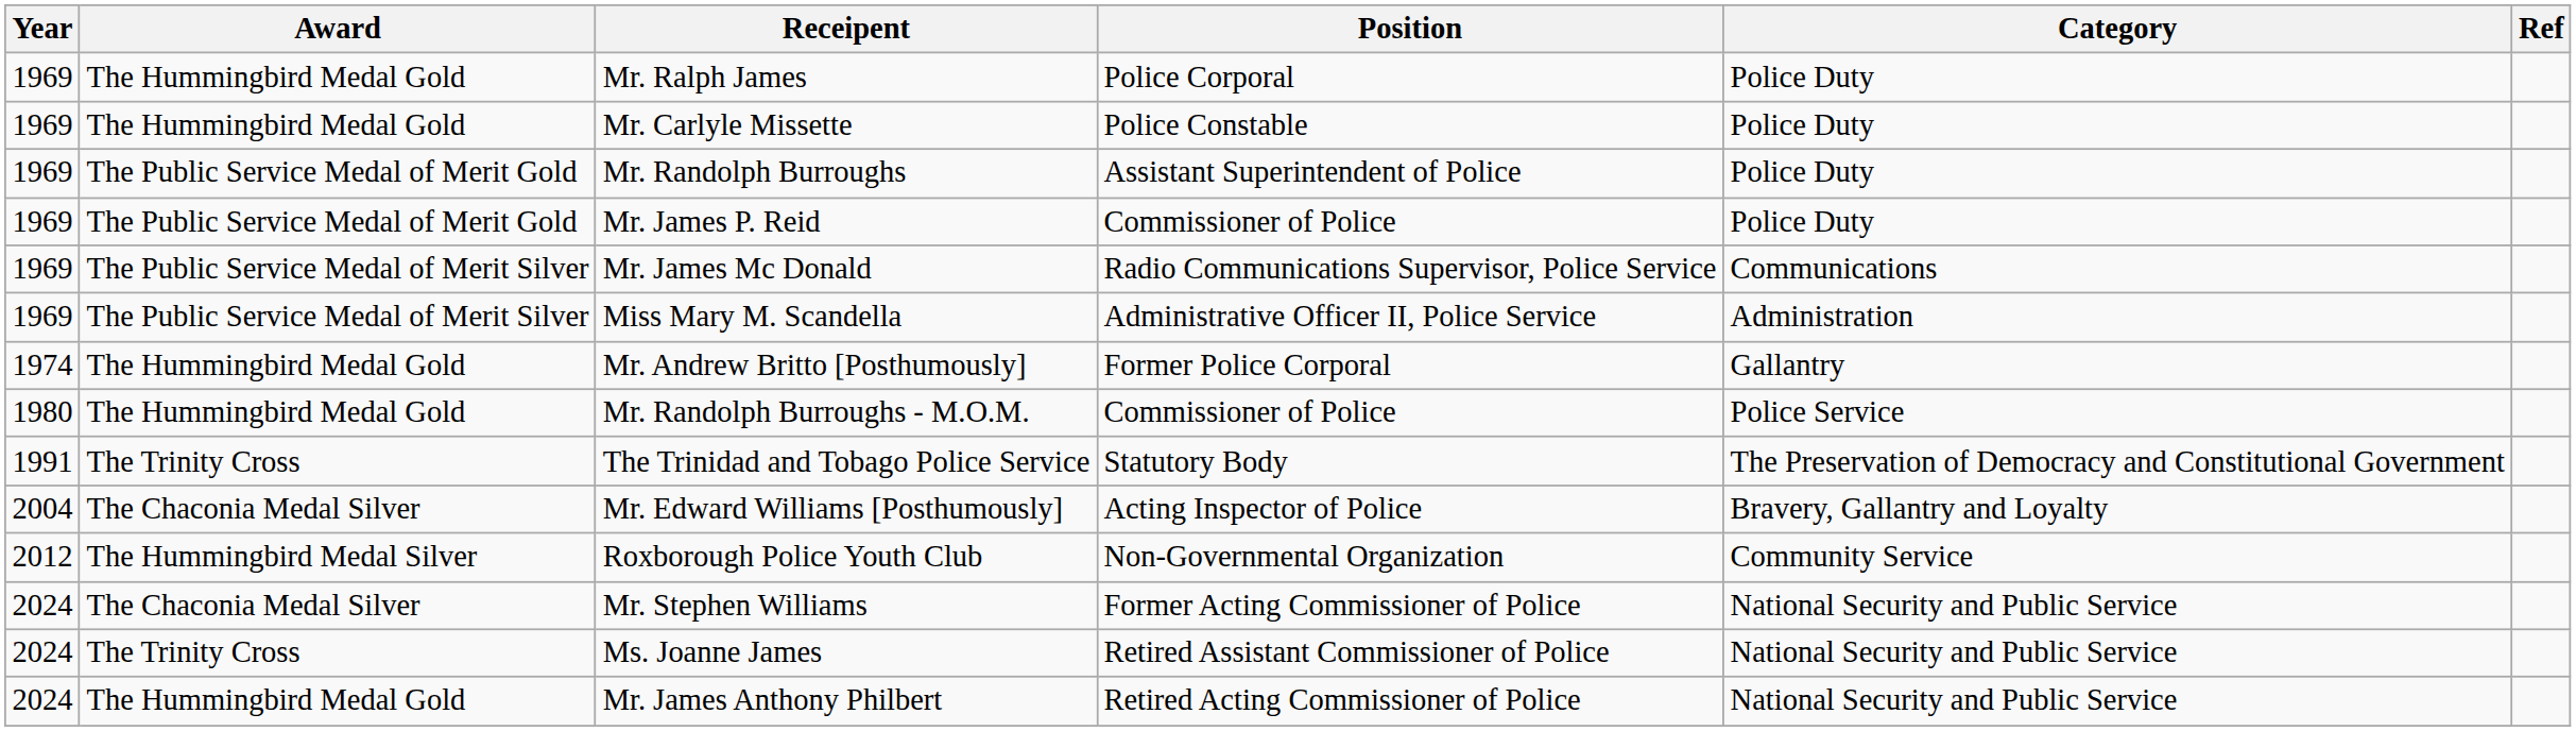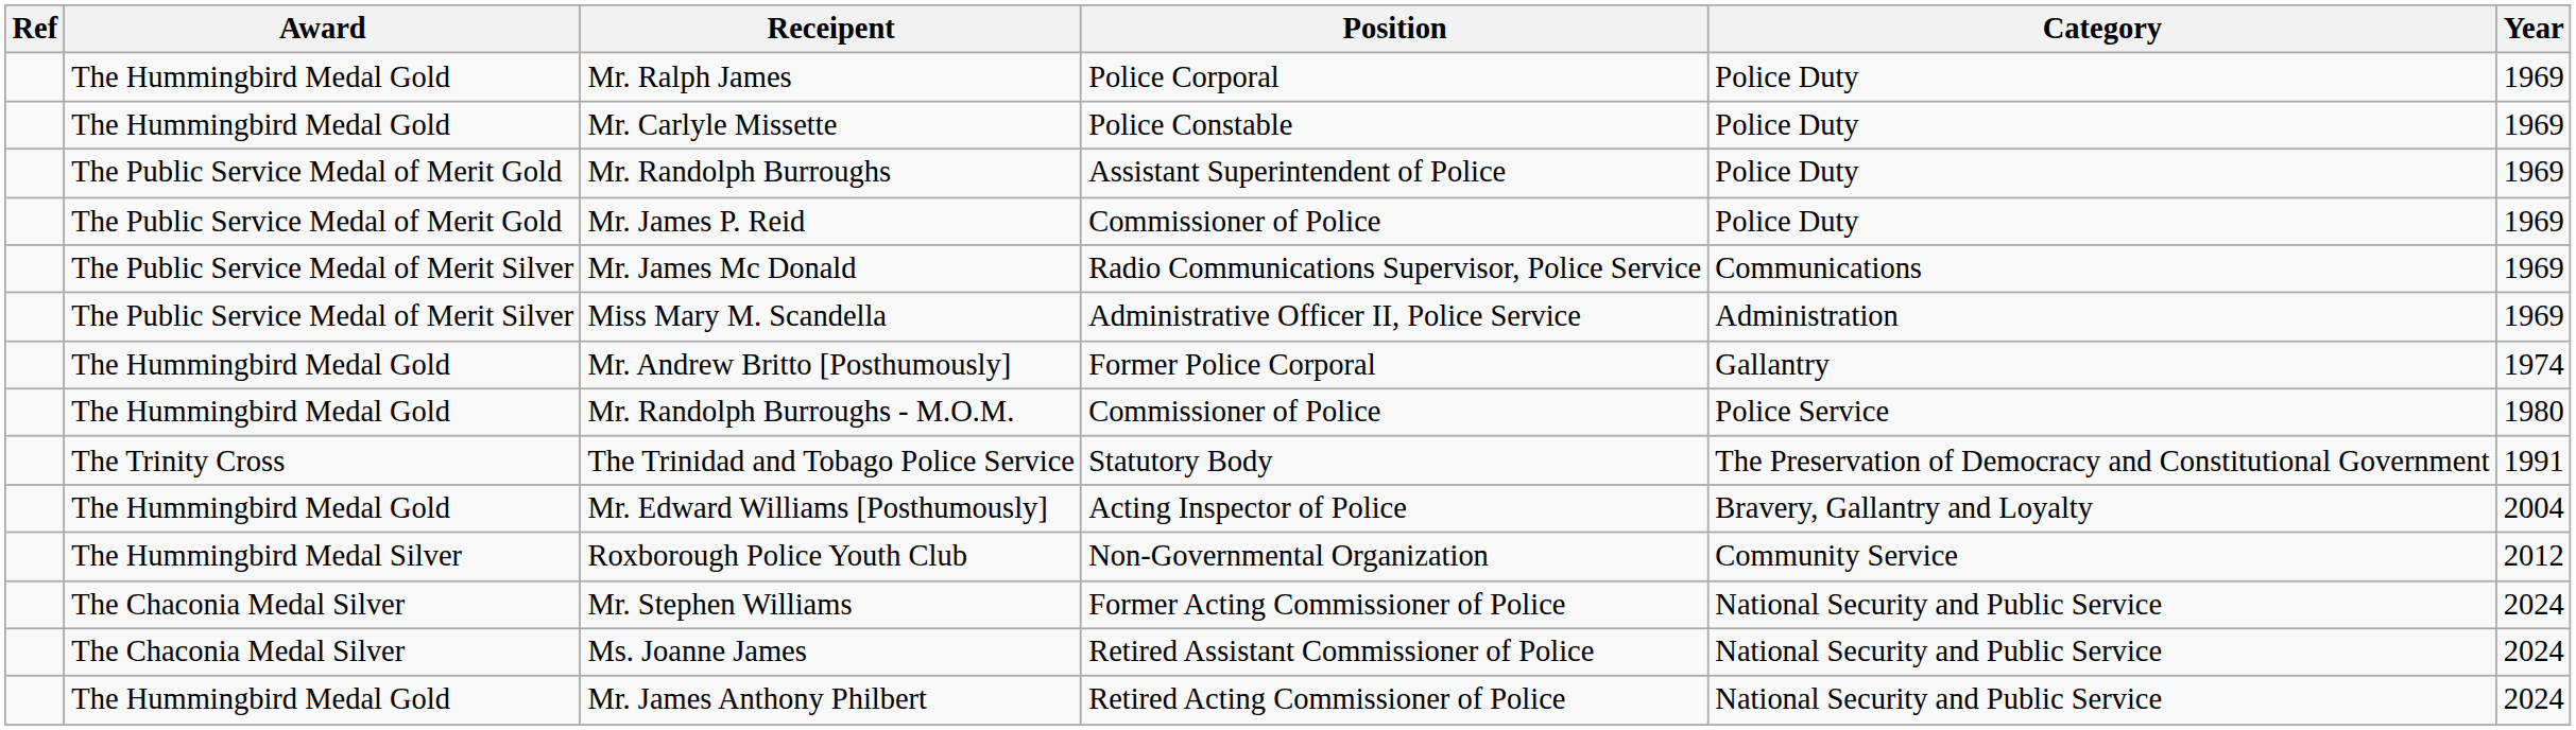columns swapped: Year <-> Ref
Mr. Edward Williams [Posthumously] | Award: The Chaconia Medal Silver -> The Hummingbird Medal Gold
Ms. Joanne James | Award: The Trinity Cross -> The Chaconia Medal Silver
